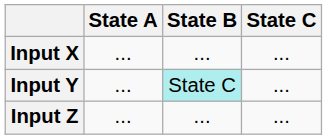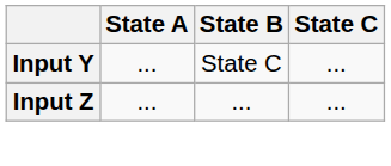- row: Input X | ... | ... | ...
Input Y | State B: paleturquoise background -> no background
